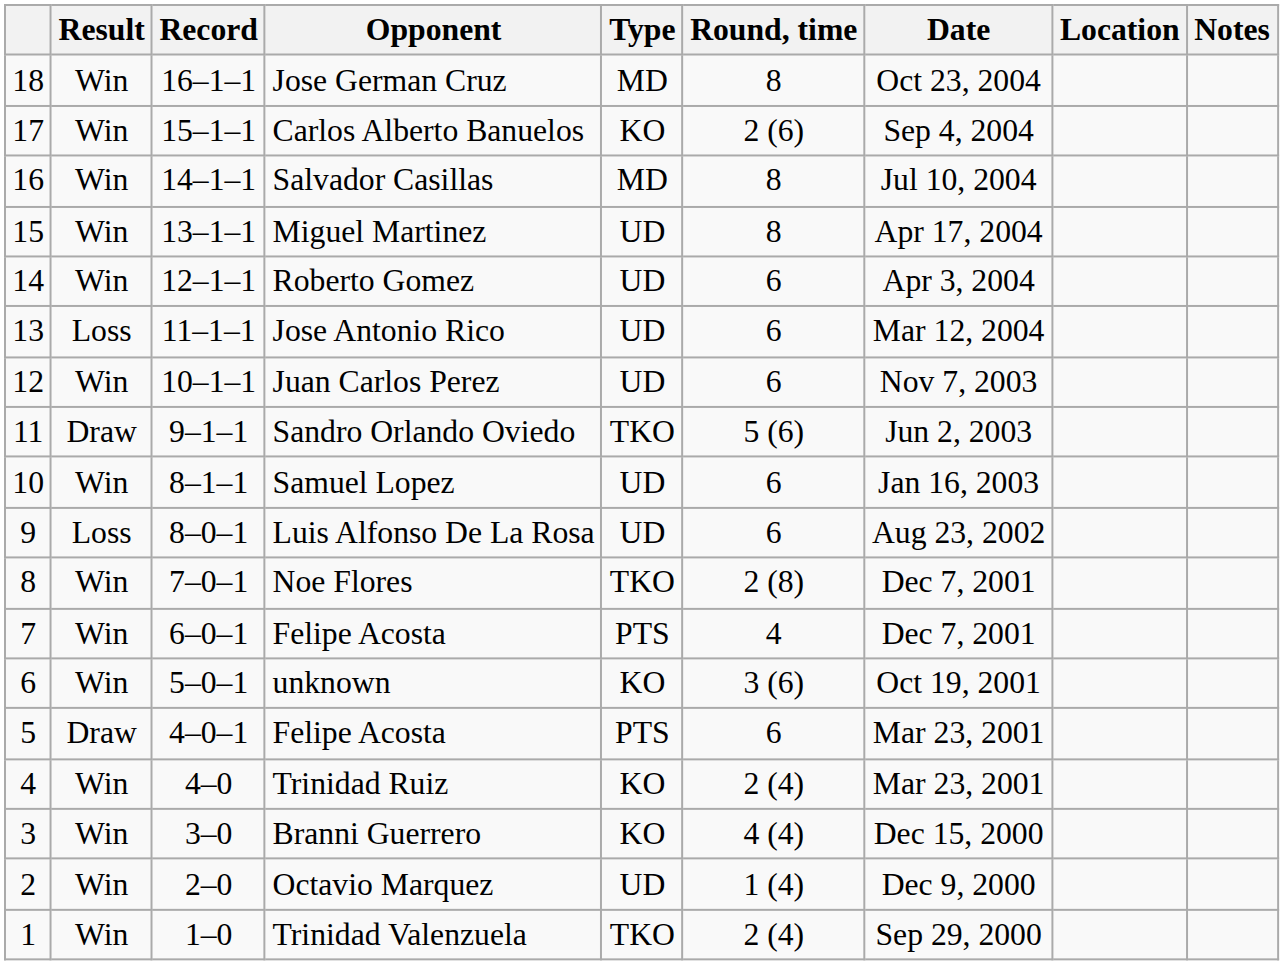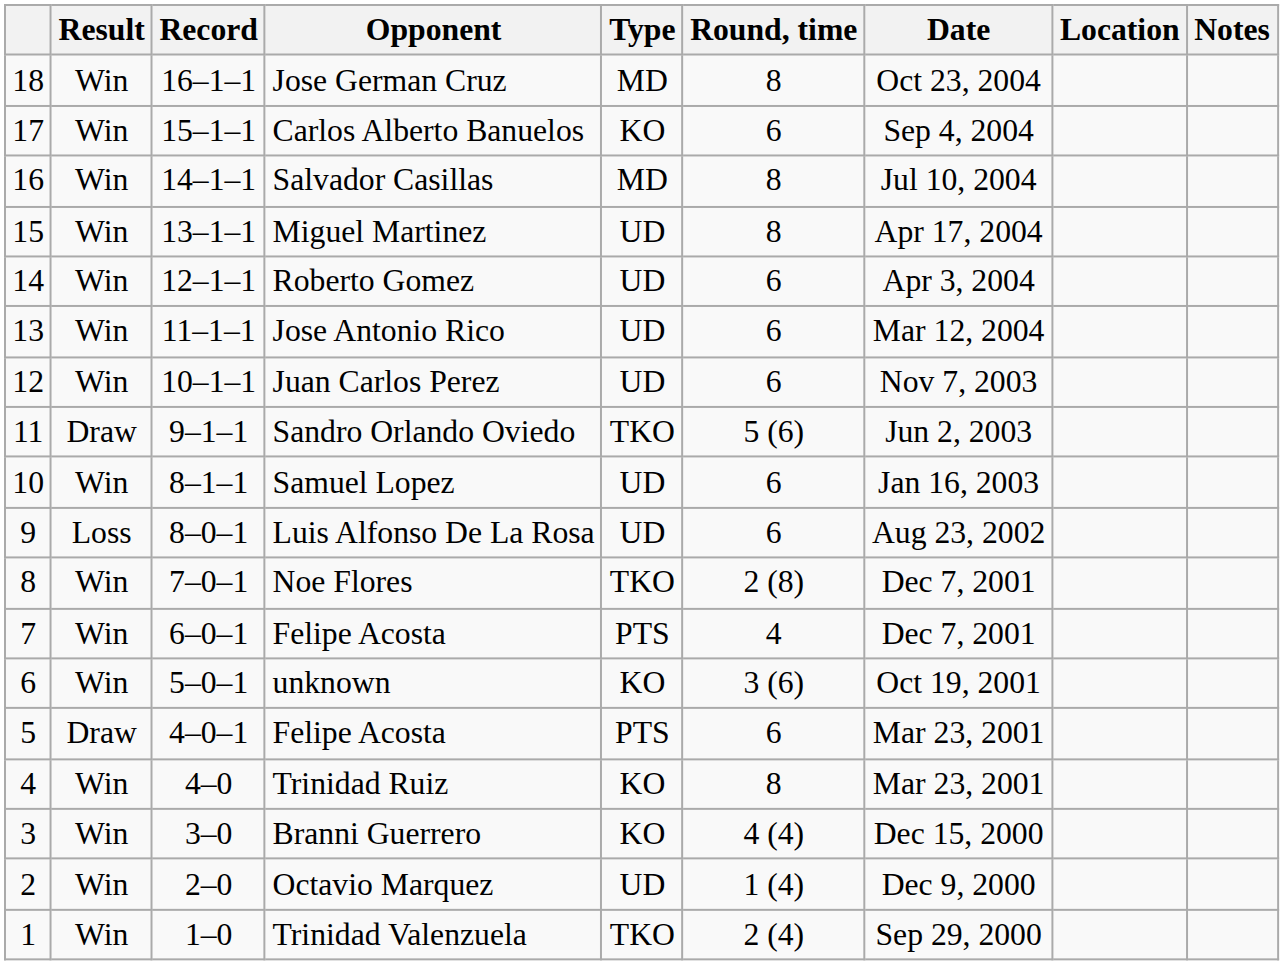Carlos Alberto Banuelos | Round, time: 2 (6) -> 6
Jose Antonio Rico | Result: Loss -> Win
Trinidad Ruiz | Round, time: 2 (4) -> 8
